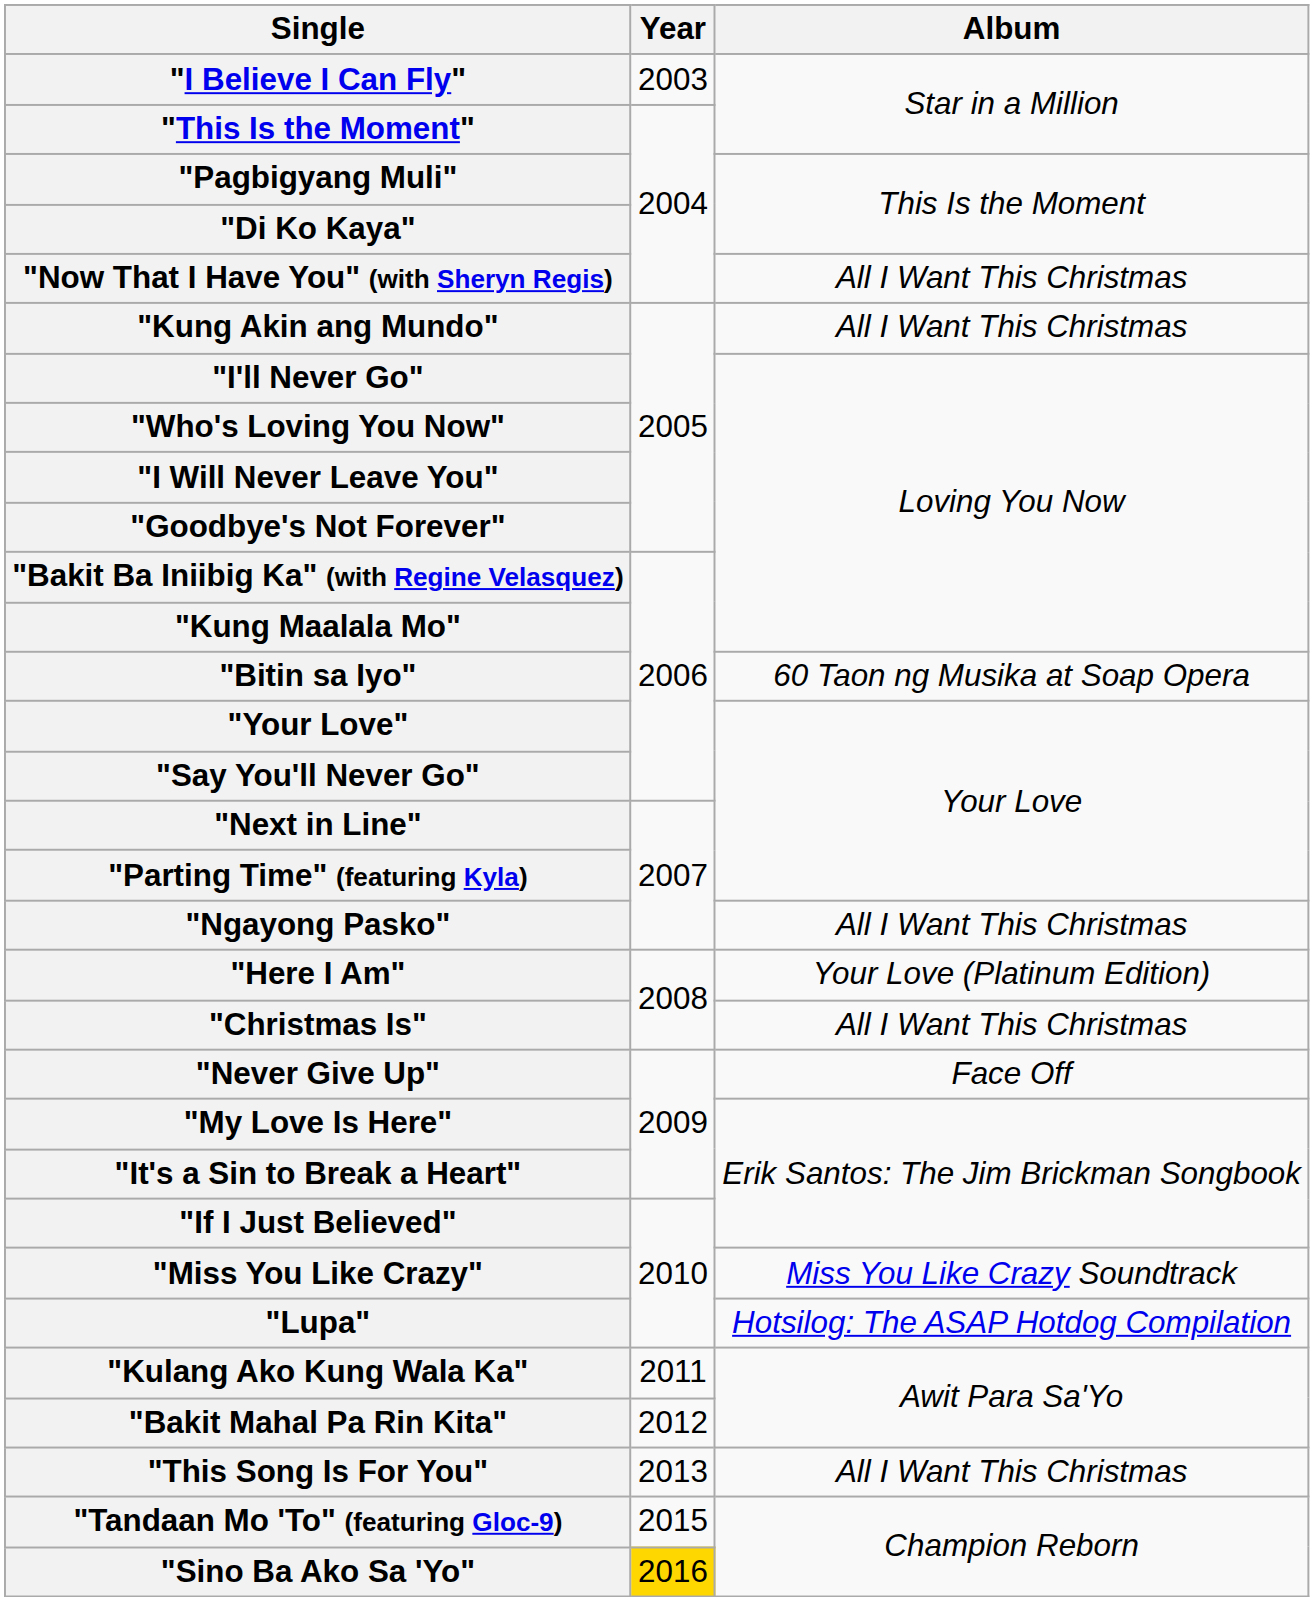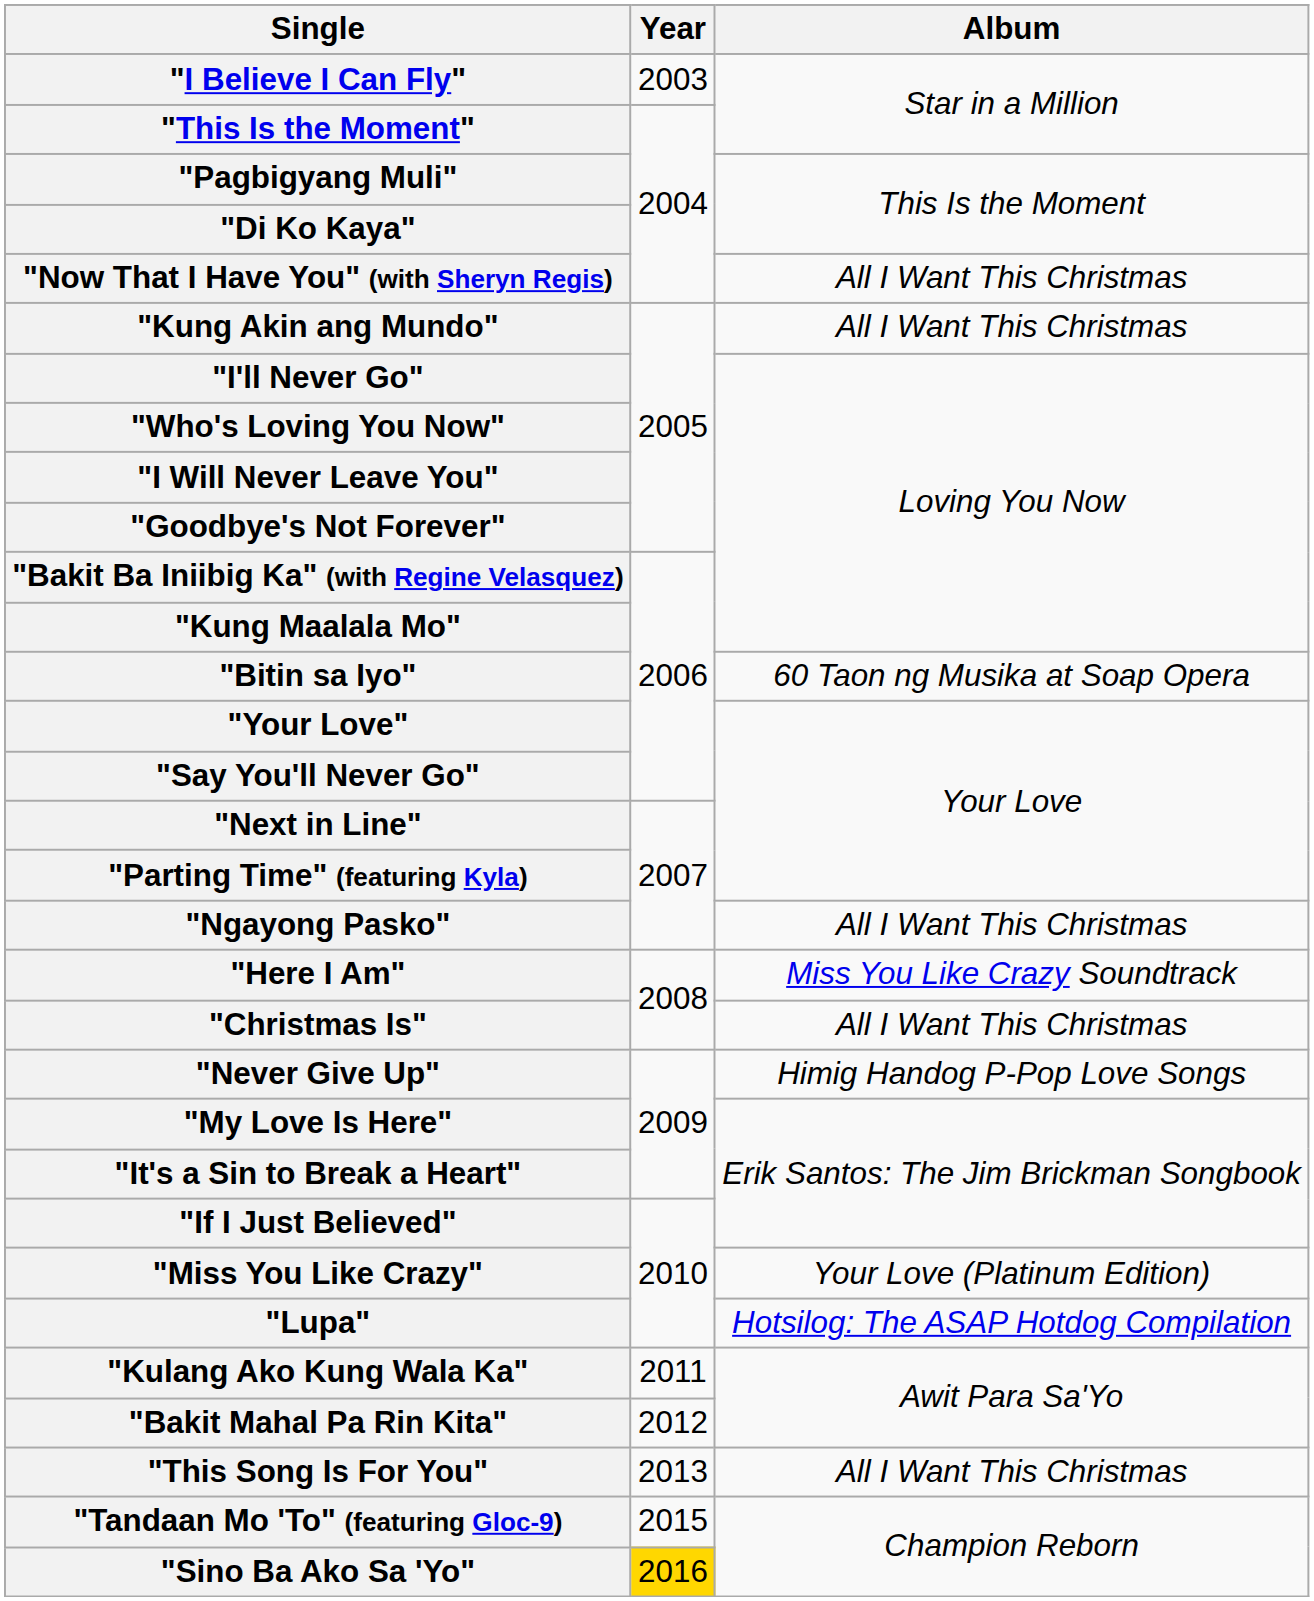"Here I Am" | Album: Your Love (Platinum Edition) -> Miss You Like Crazy Soundtrack
"Never Give Up" | Album: Face Off -> Himig Handog P-Pop Love Songs
"Miss You Like Crazy" | Album: Miss You Like Crazy Soundtrack -> Your Love (Platinum Edition)
